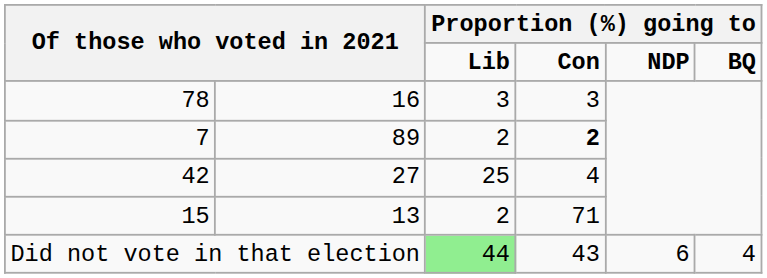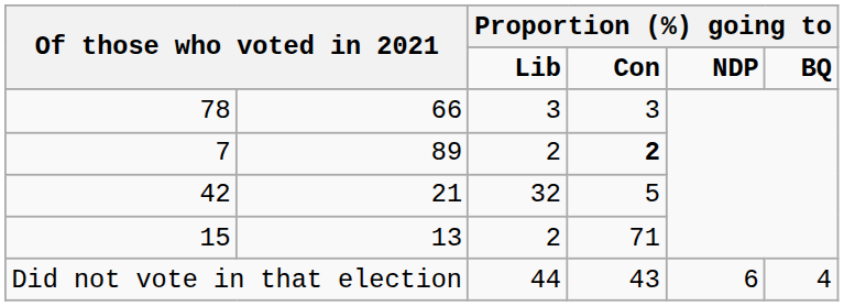78 | column 2: 16 -> 66
42 | column 2: 27 -> 21
42 | column 3: 25 -> 32
42 | column 4: 4 -> 5
Did not vote in that election | column 3: lightgreen background -> no background
